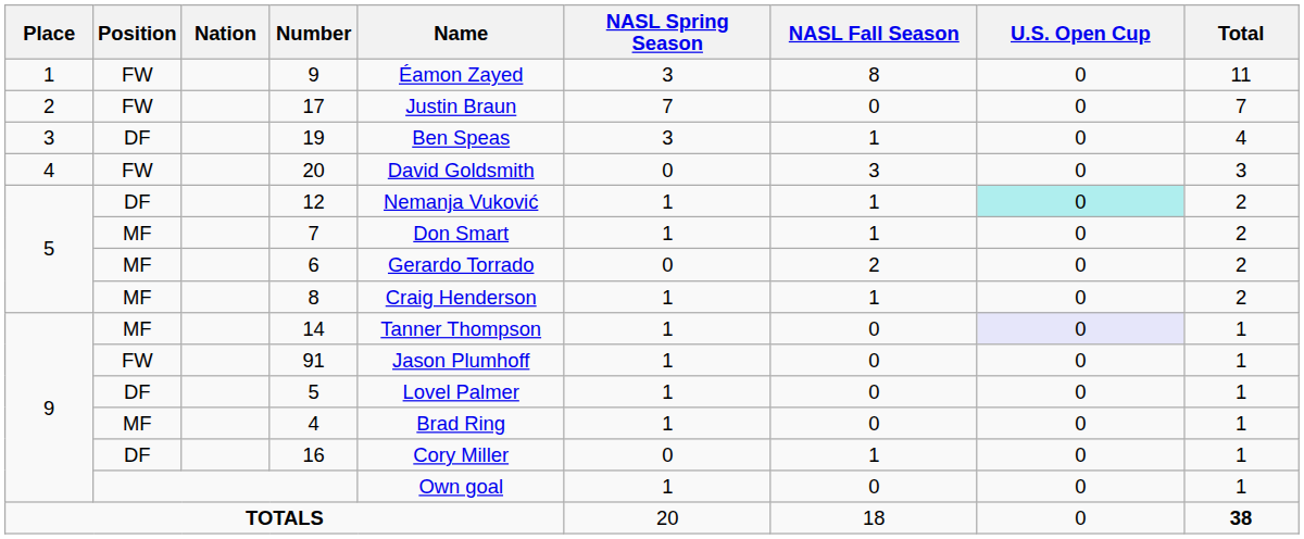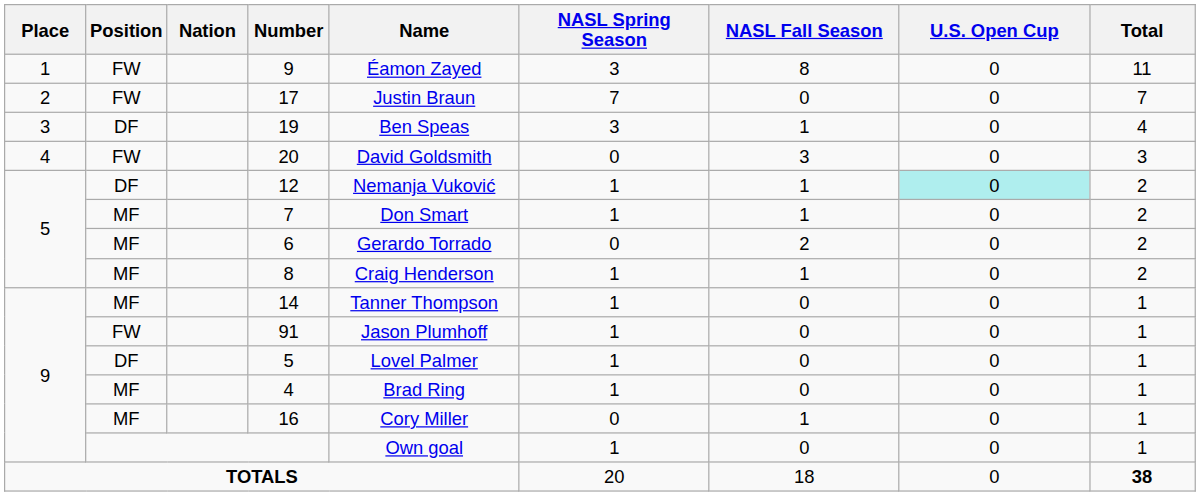14 | U.S. Open Cup: lavender background -> no background
16 | Position: DF -> MF
